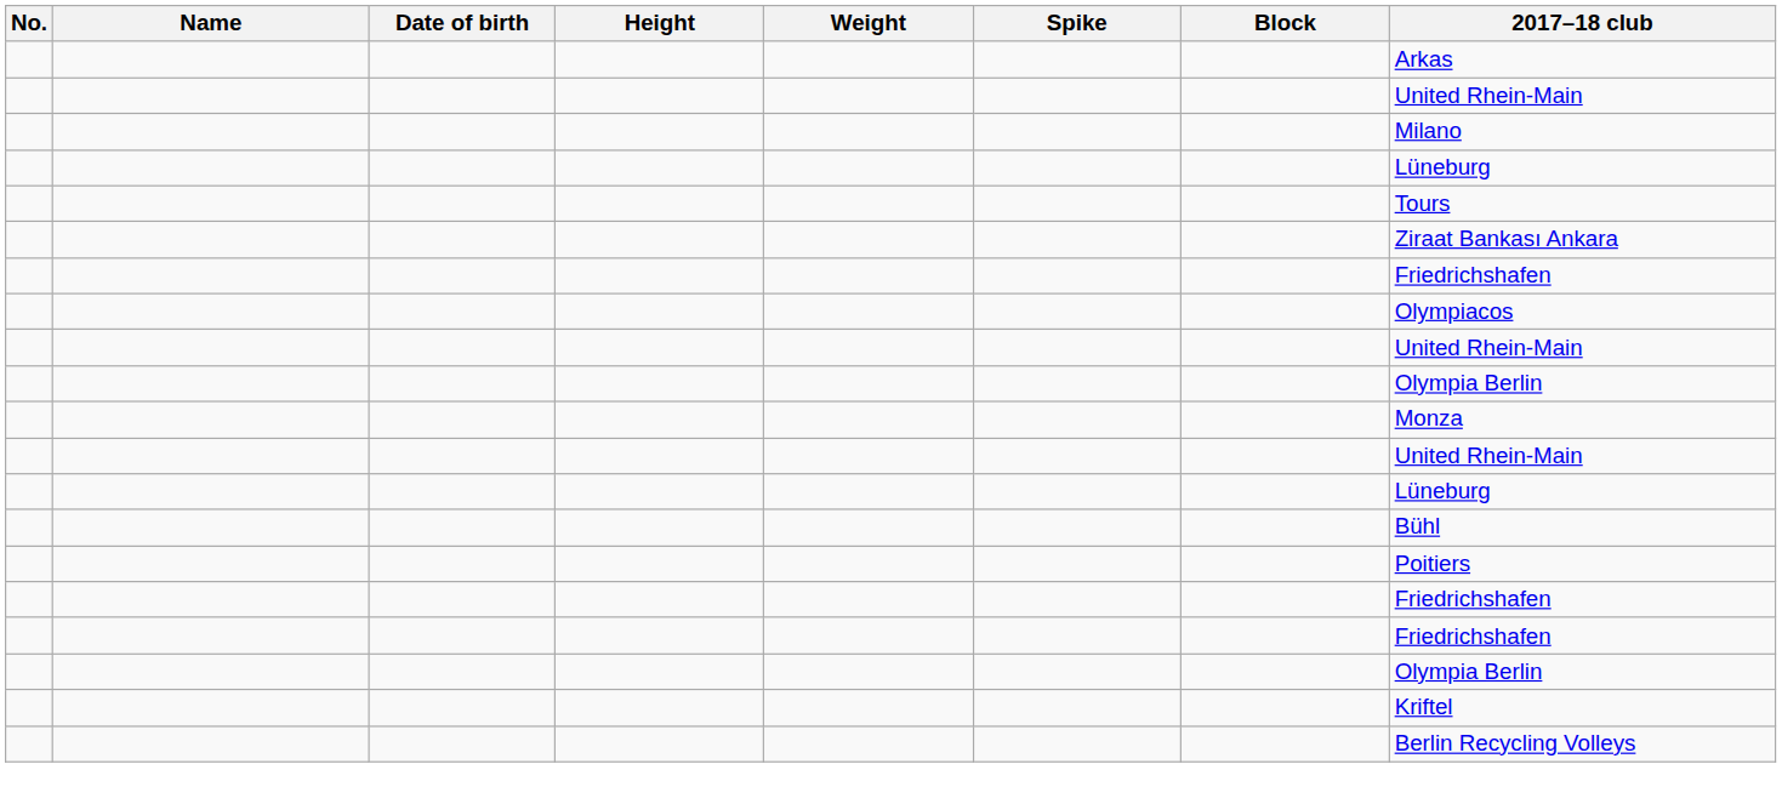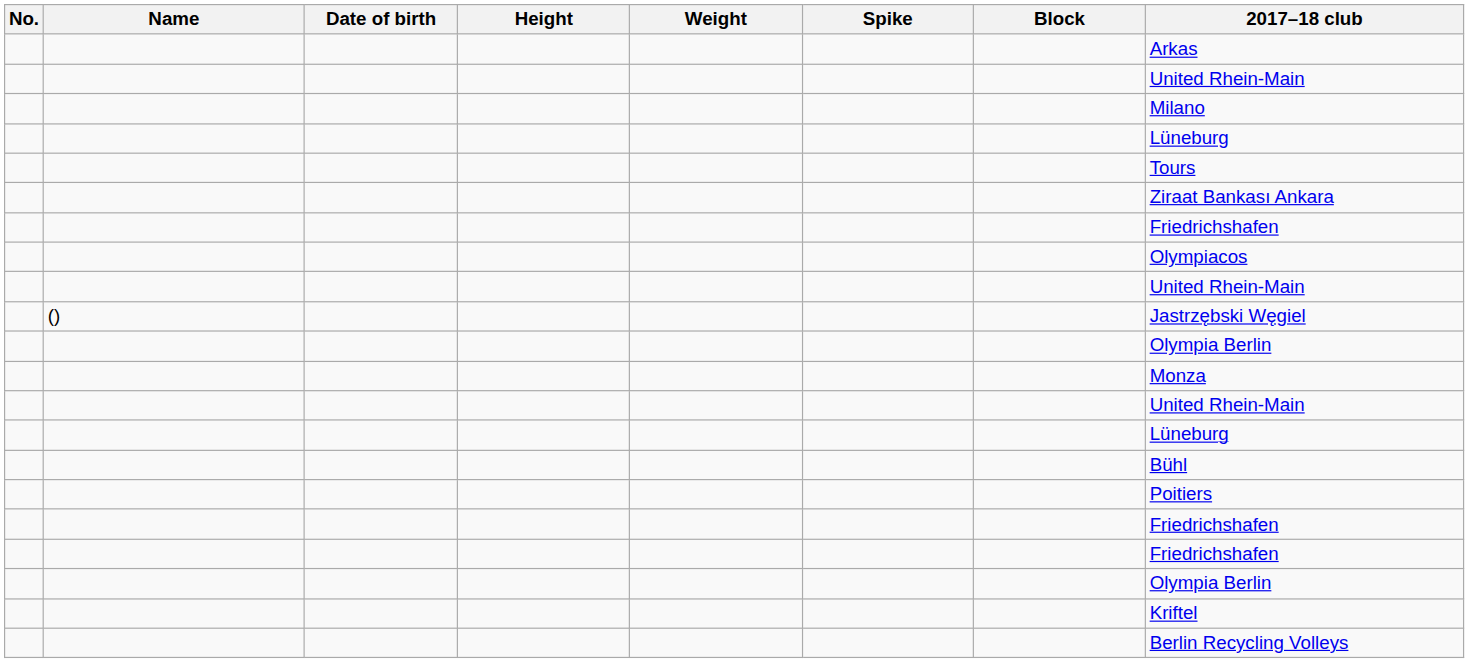+ row: () | Jastrzębski Węgiel
